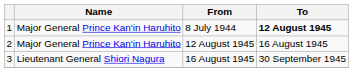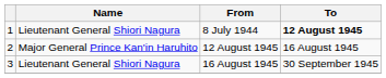8 July 1944 | Name: Major General Prince Kan'in Haruhito -> Lieutenant General Shiori Nagura
